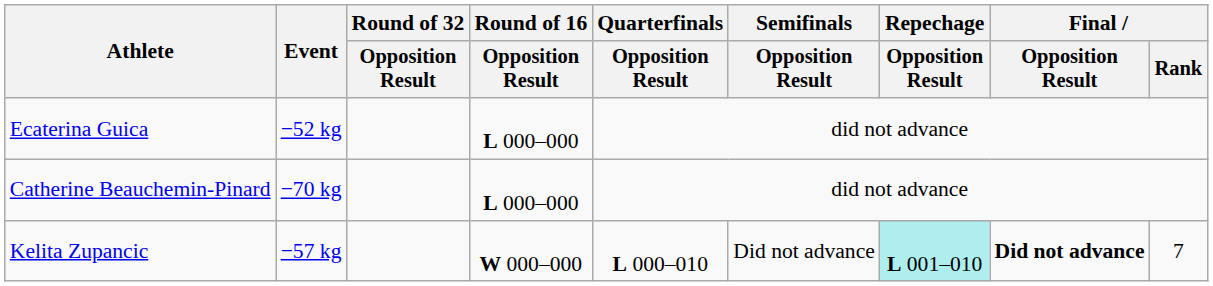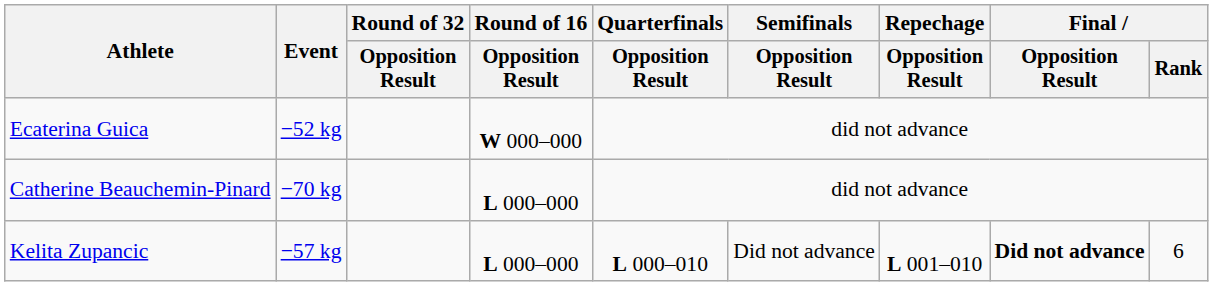Ecaterina Guica | Round of 16 / Opposition Result: L 000–000 -> W 000–000
Kelita Zupancic | Round of 16 / Opposition Result: W 000–000 -> L 000–000
Kelita Zupancic | Repechage / Opposition Result: paleturquoise background -> no background
Kelita Zupancic | Final / Rank: 7 -> 6
